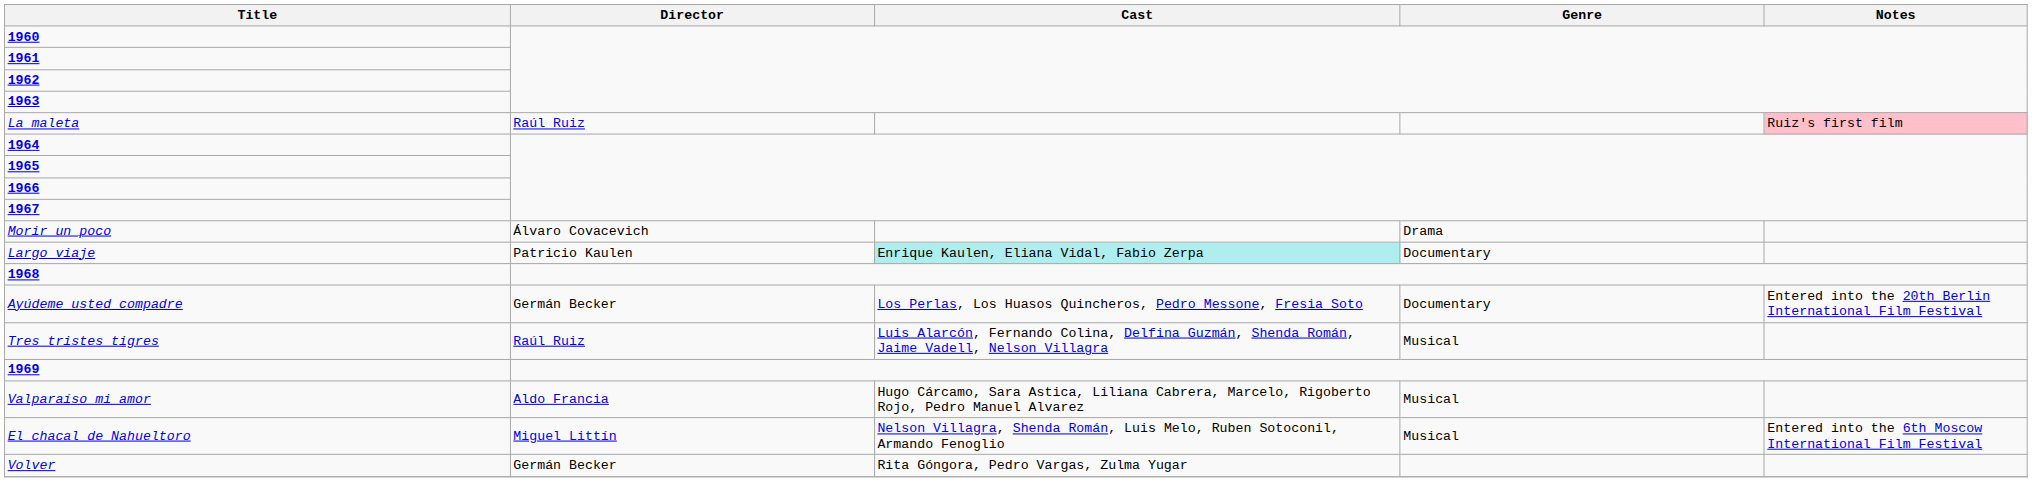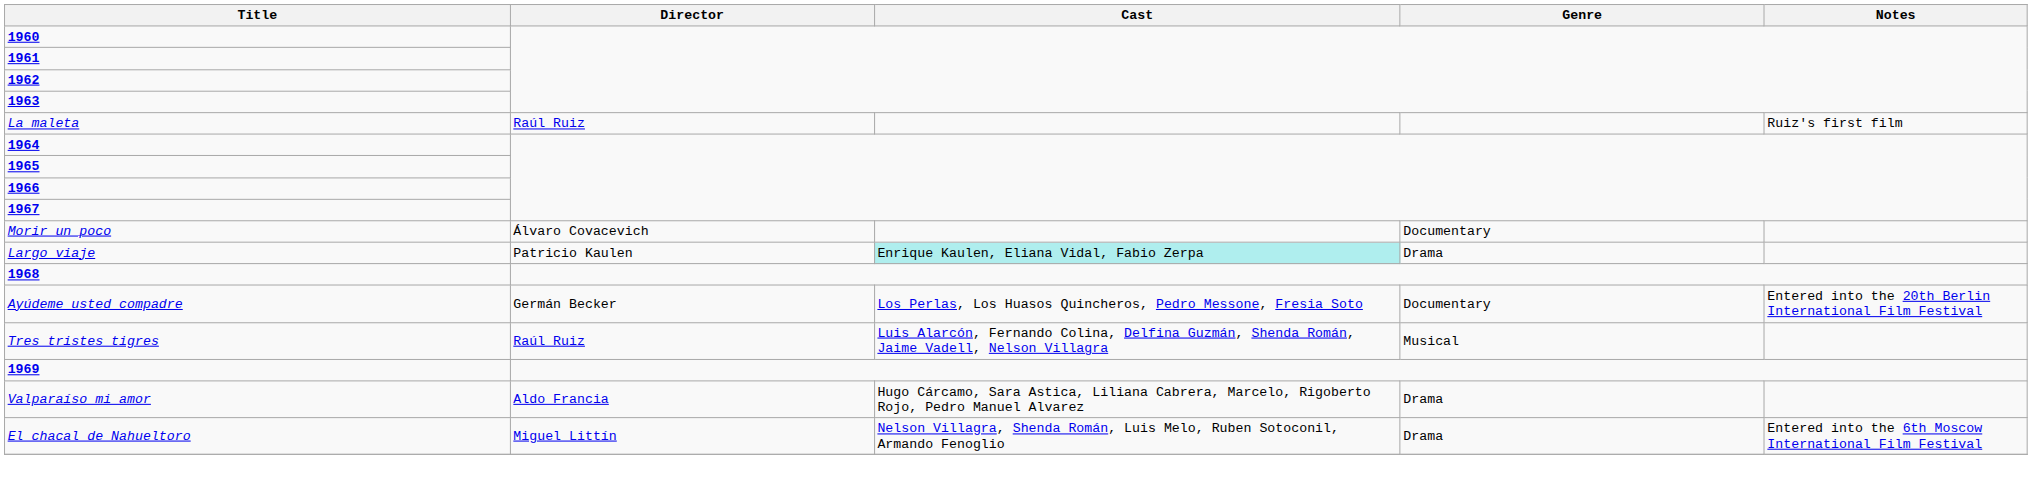La maleta | Notes: pink background -> no background
Morir un poco | Genre: Drama -> Documentary
Largo viaje | Genre: Documentary -> Drama
Valparaíso mi amor | Genre: Musical -> Drama
El chacal de Nahueltoro | Genre: Musical -> Drama
- row: Volver | Germán Becker | Rita Góngora, Pedro Vargas, Zulma Yugar
